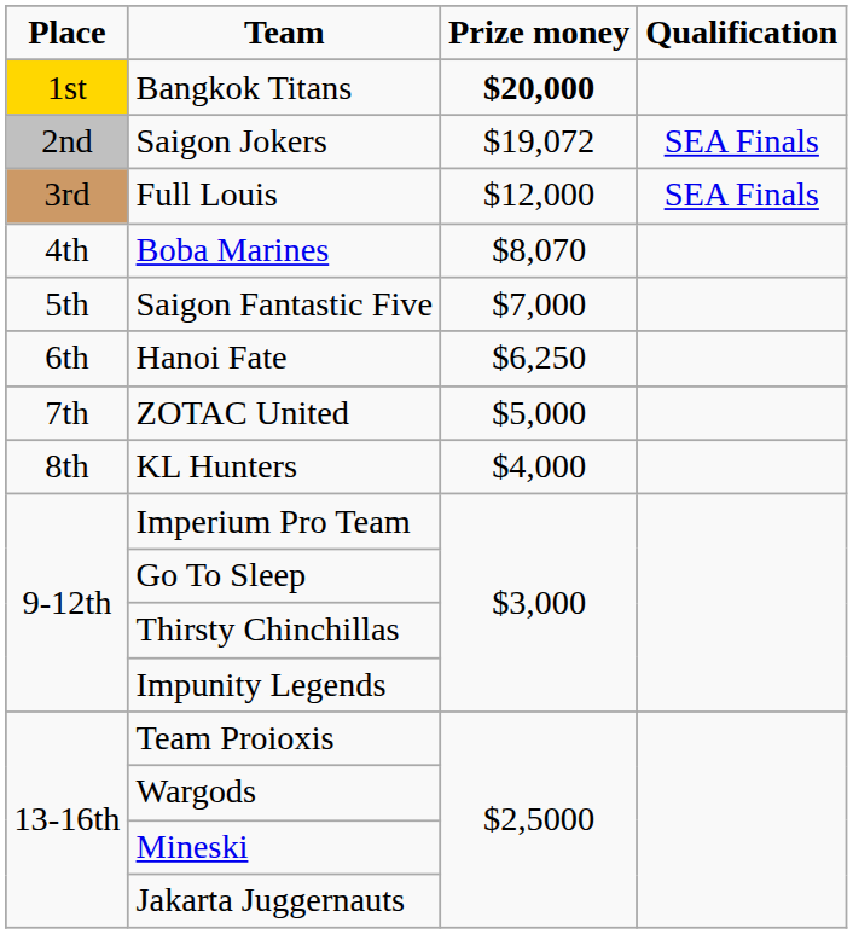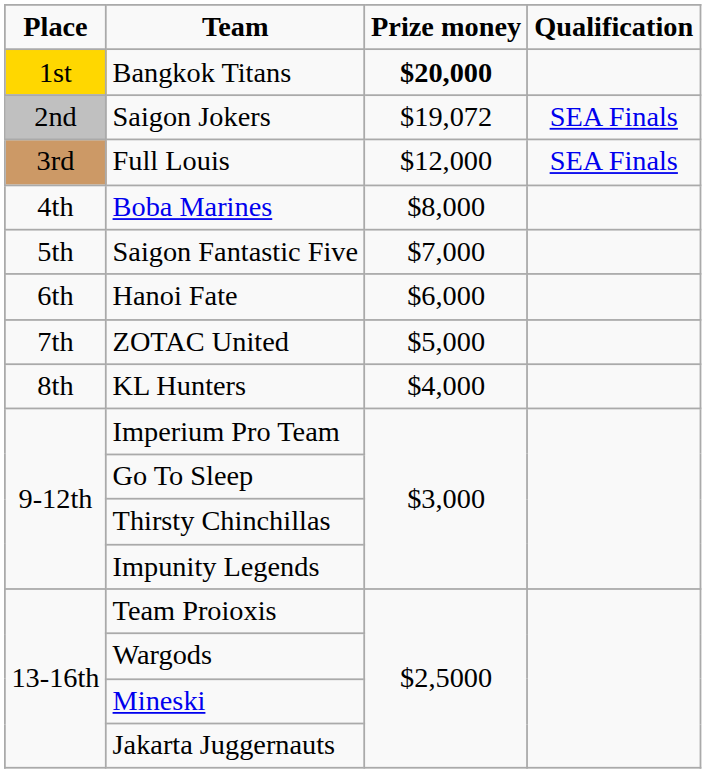Boba Marines | Prize money: $8,070 -> $8,000
Hanoi Fate | Prize money: $6,250 -> $6,000
